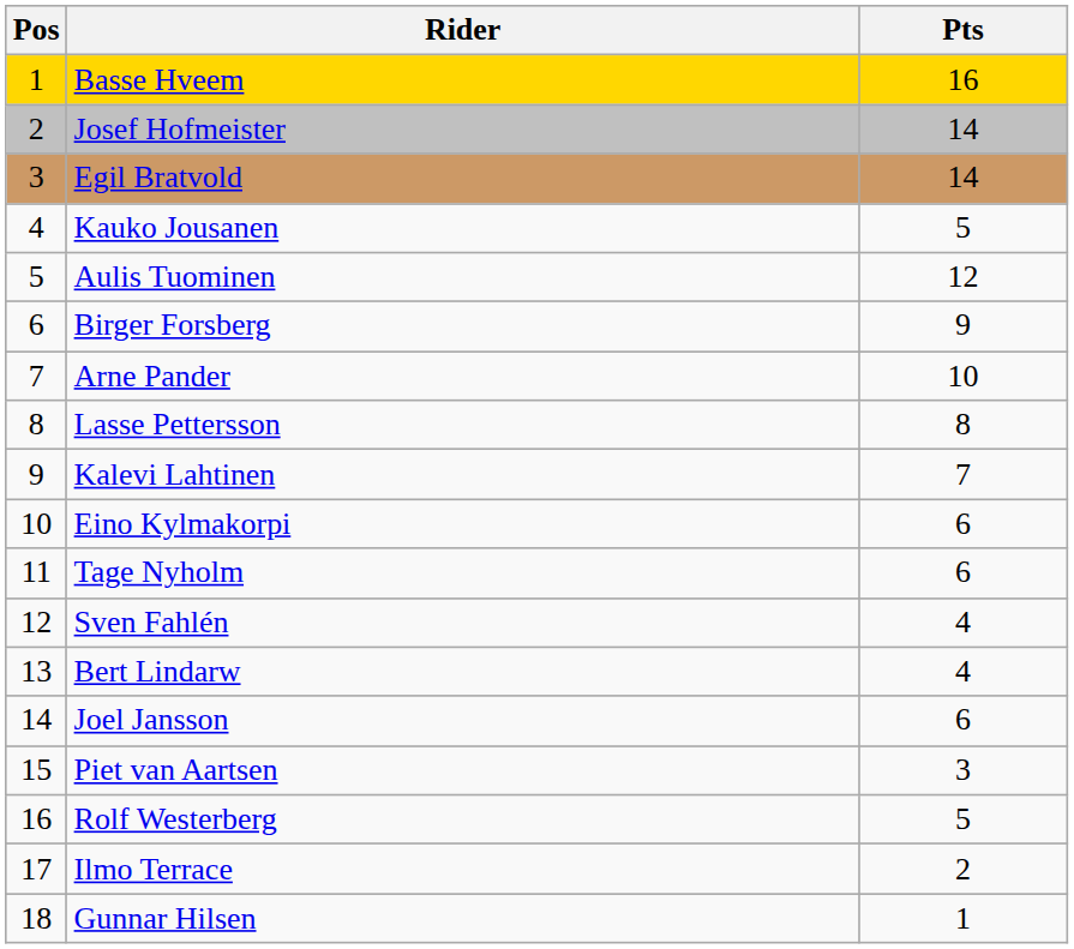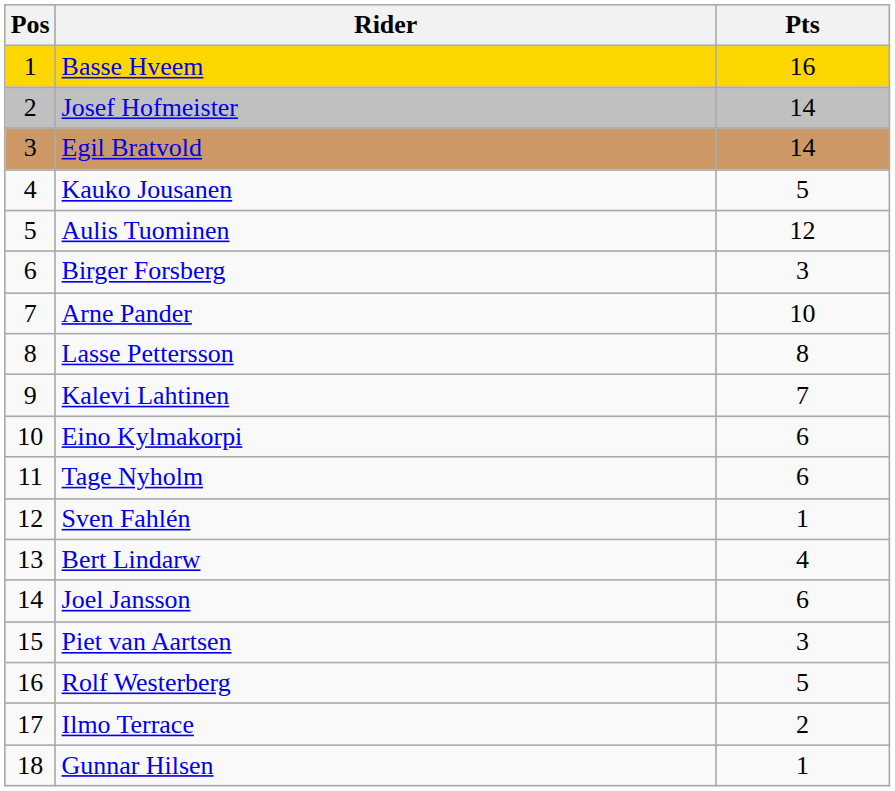Birger Forsberg | Pts: 9 -> 3
Sven Fahlén | Pts: 4 -> 1
